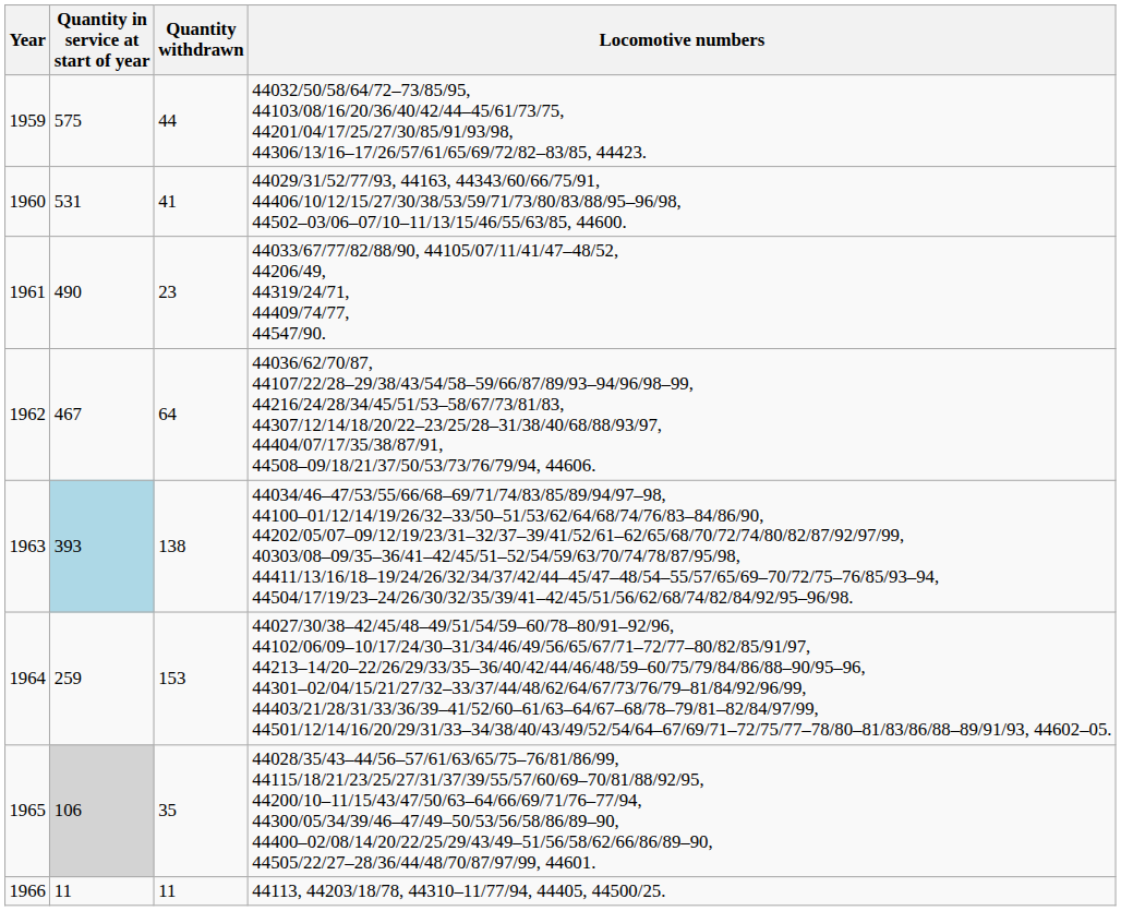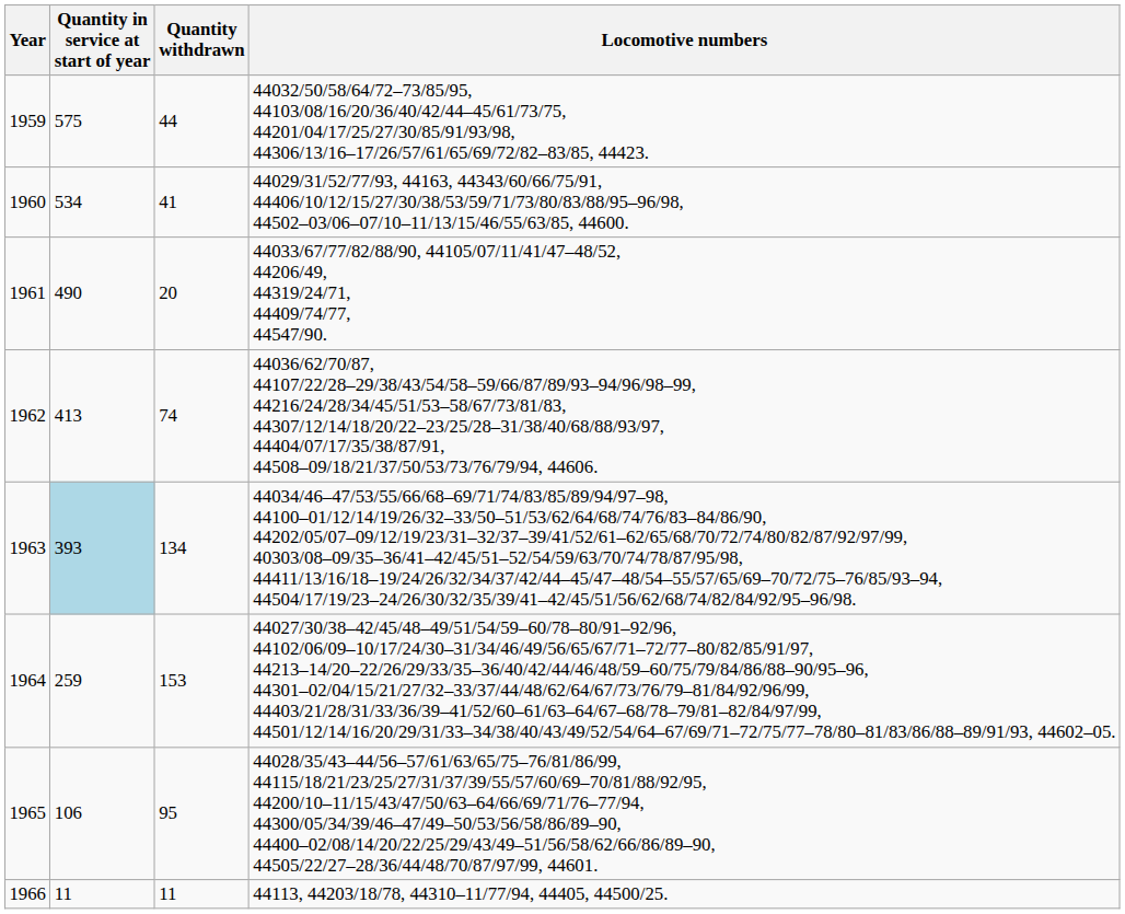1960 | Quantity in service at start of year: 531 -> 534
1961 | Quantity withdrawn: 23 -> 20
1962 | Quantity in service at start of year: 467 -> 413
1962 | Quantity withdrawn: 64 -> 74
1963 | Quantity withdrawn: 138 -> 134
1965 | Quantity in service at start of year: lightgrey background -> no background
1965 | Quantity withdrawn: 35 -> 95
